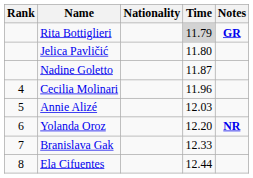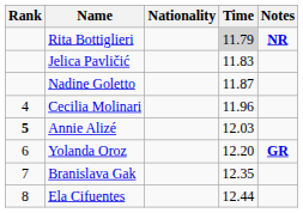Rita Bottiglieri | Notes: GR -> NR
Jelica Pavličić | Time: 11.80 -> 11.83
Annie Alizé | Rank: normal -> bold
Yolanda Oroz | Notes: NR -> GR
Branislava Gak | Time: 12.33 -> 12.35
